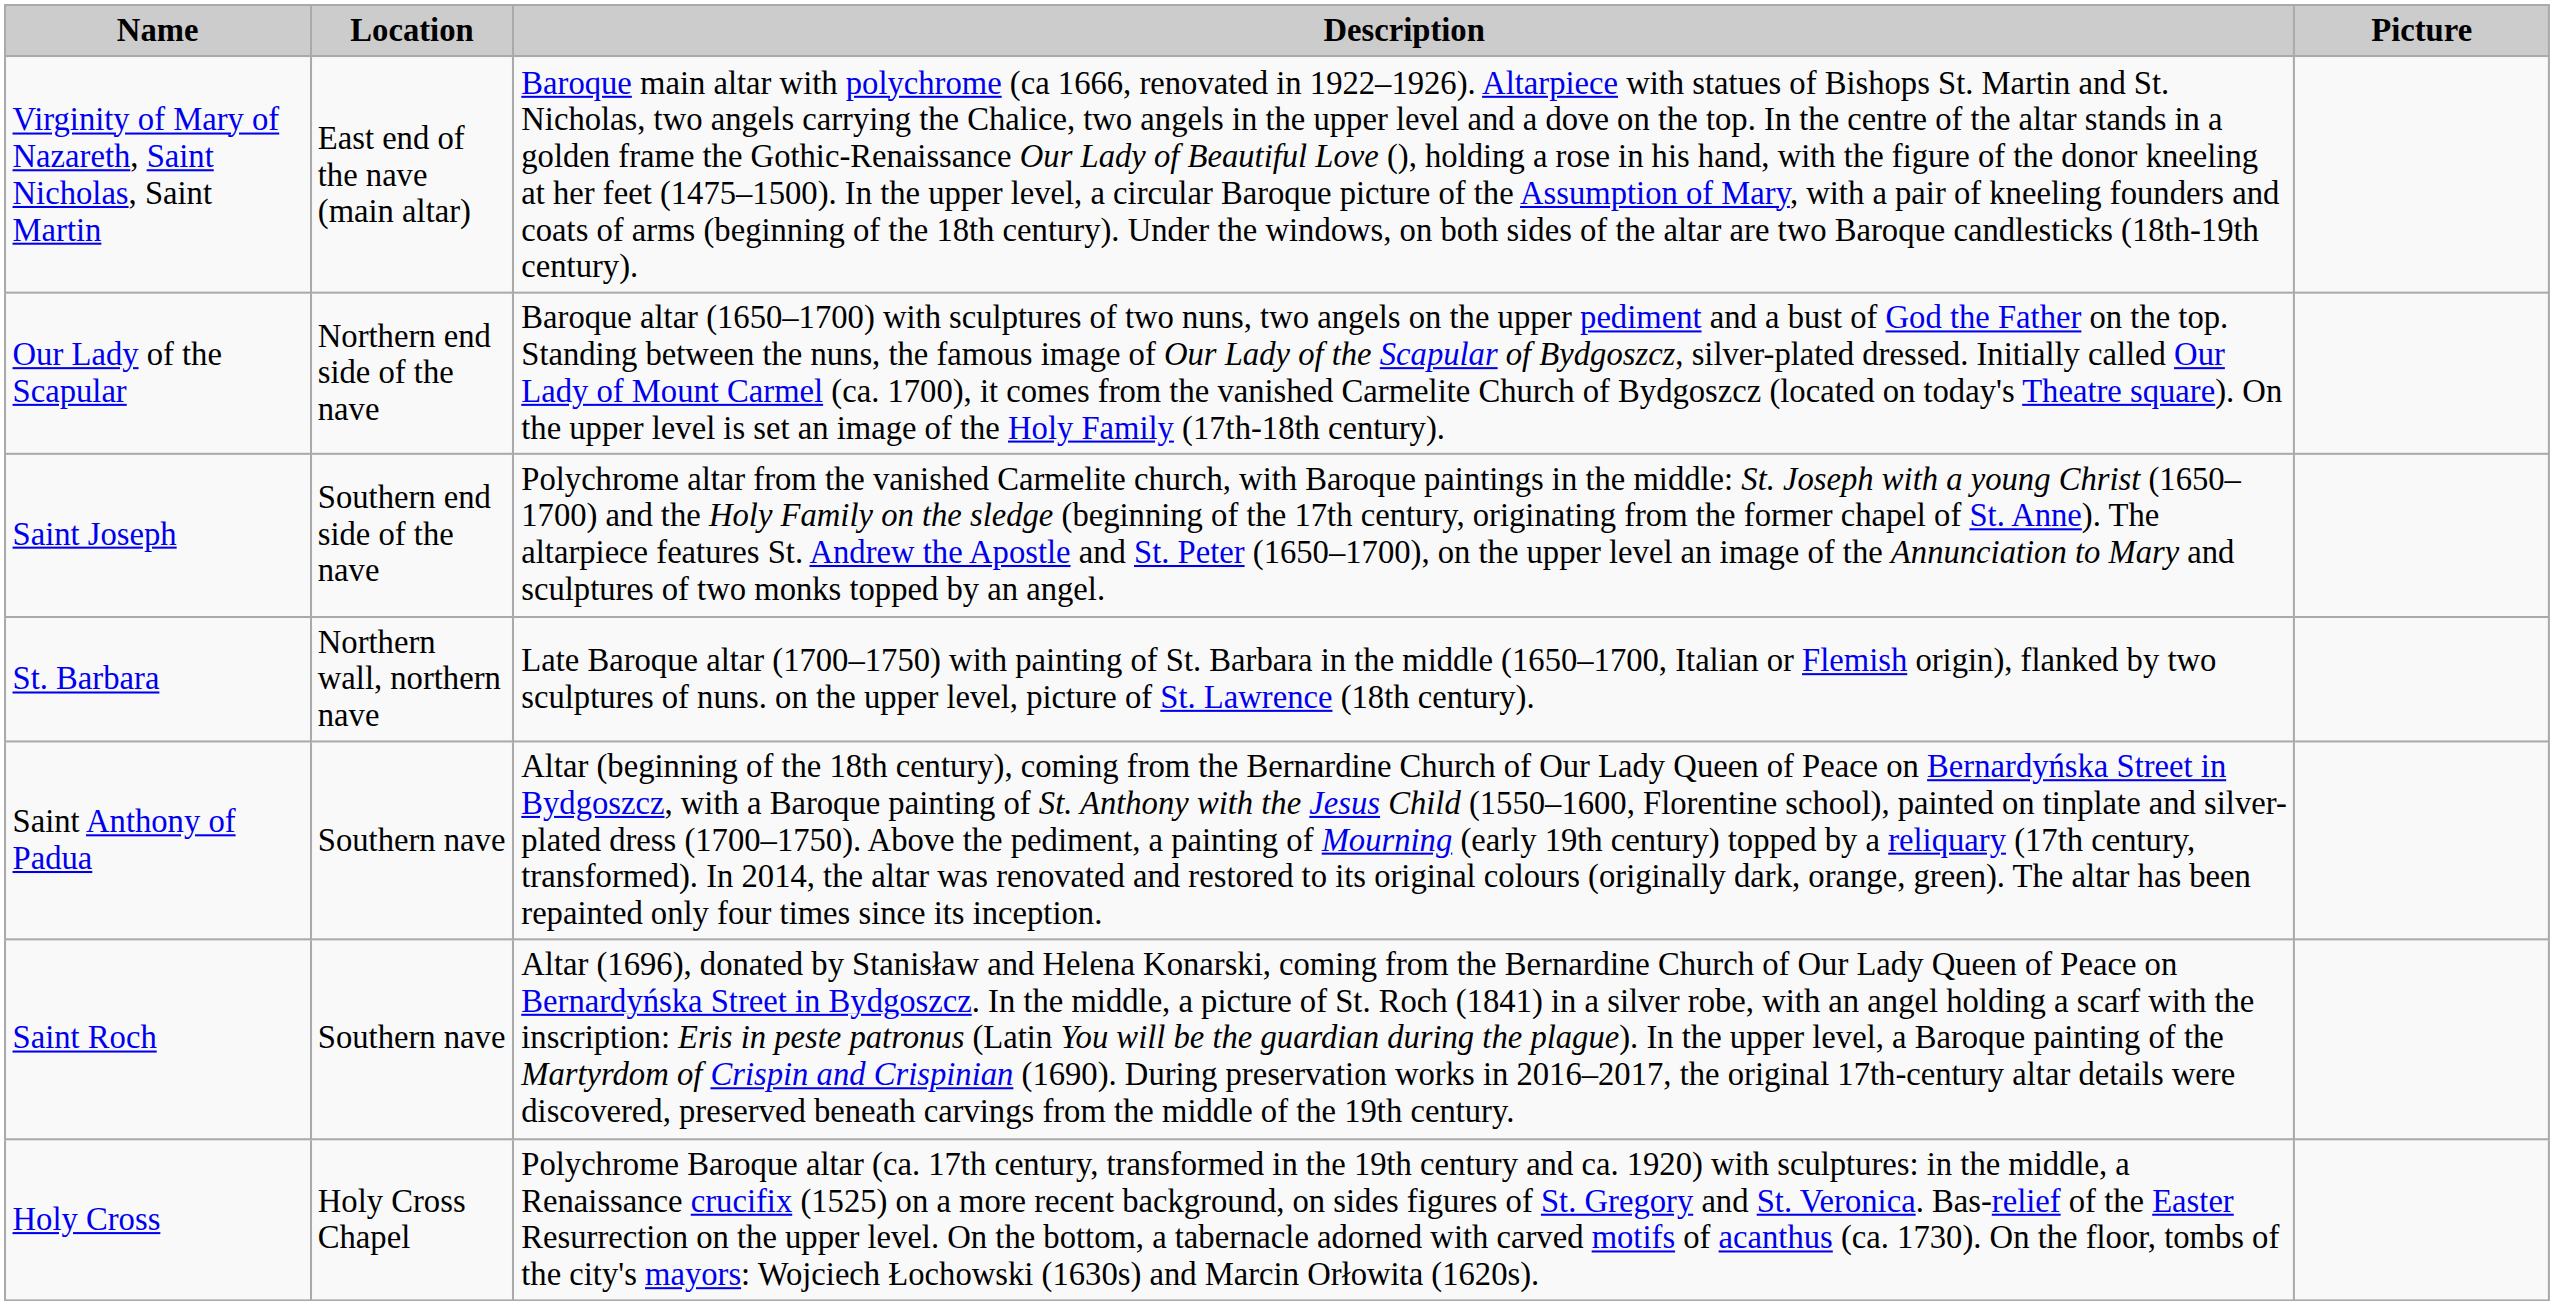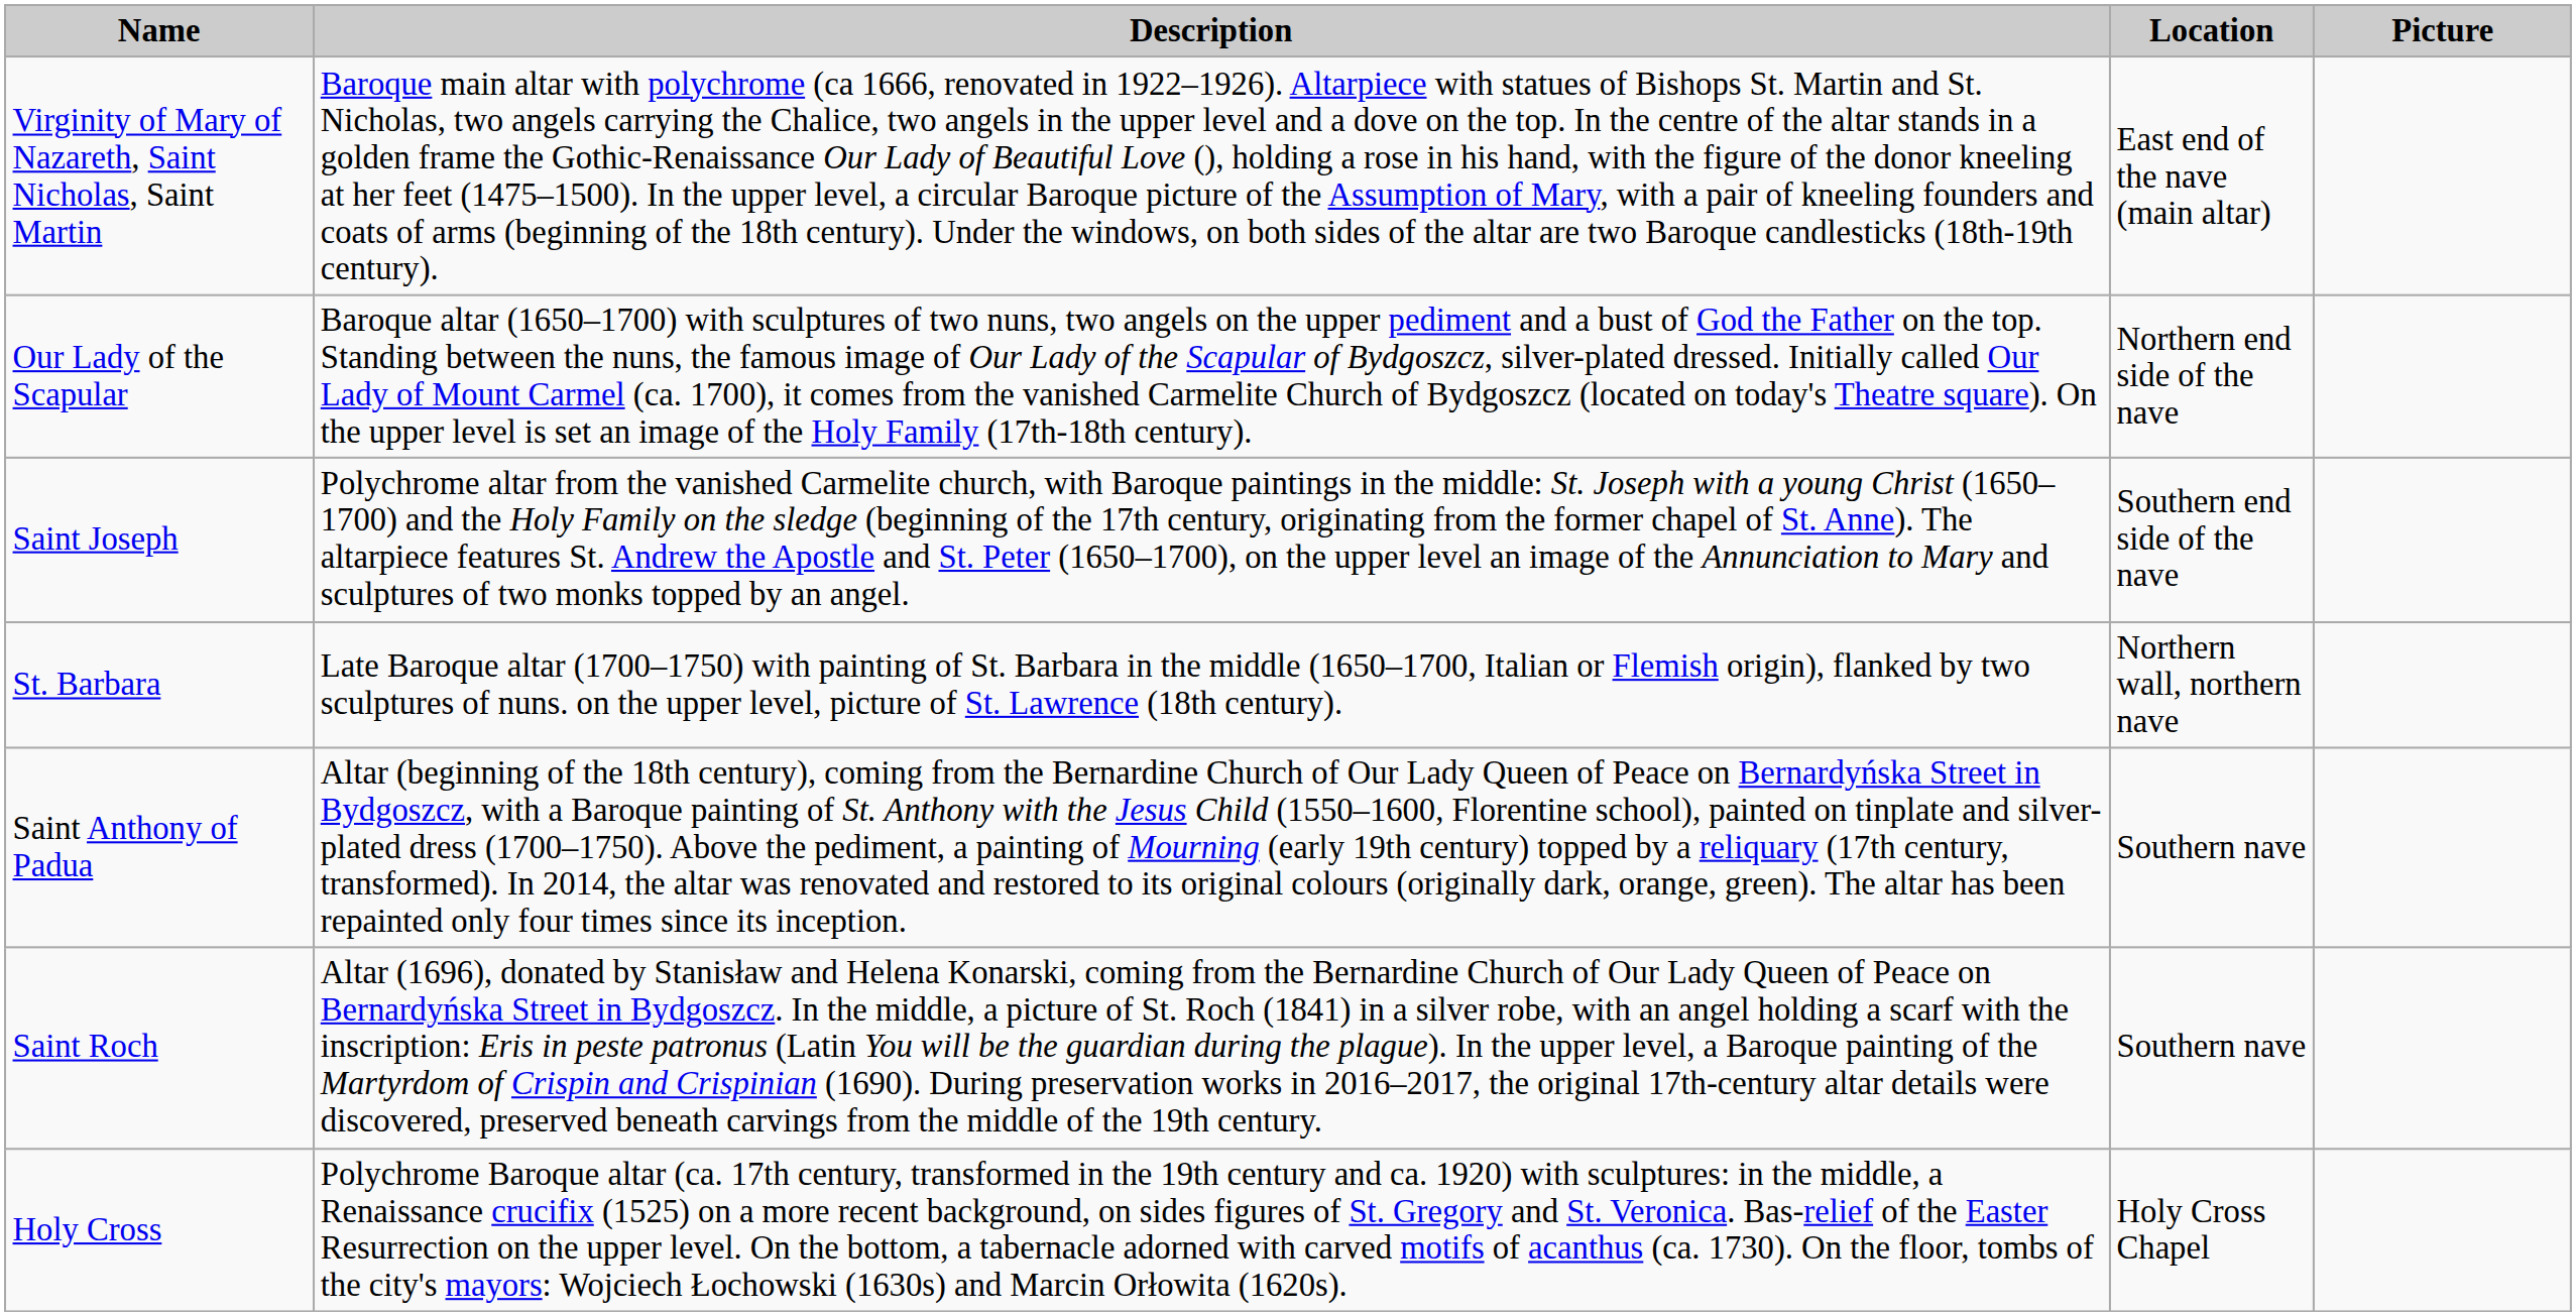columns swapped: Location <-> Description
